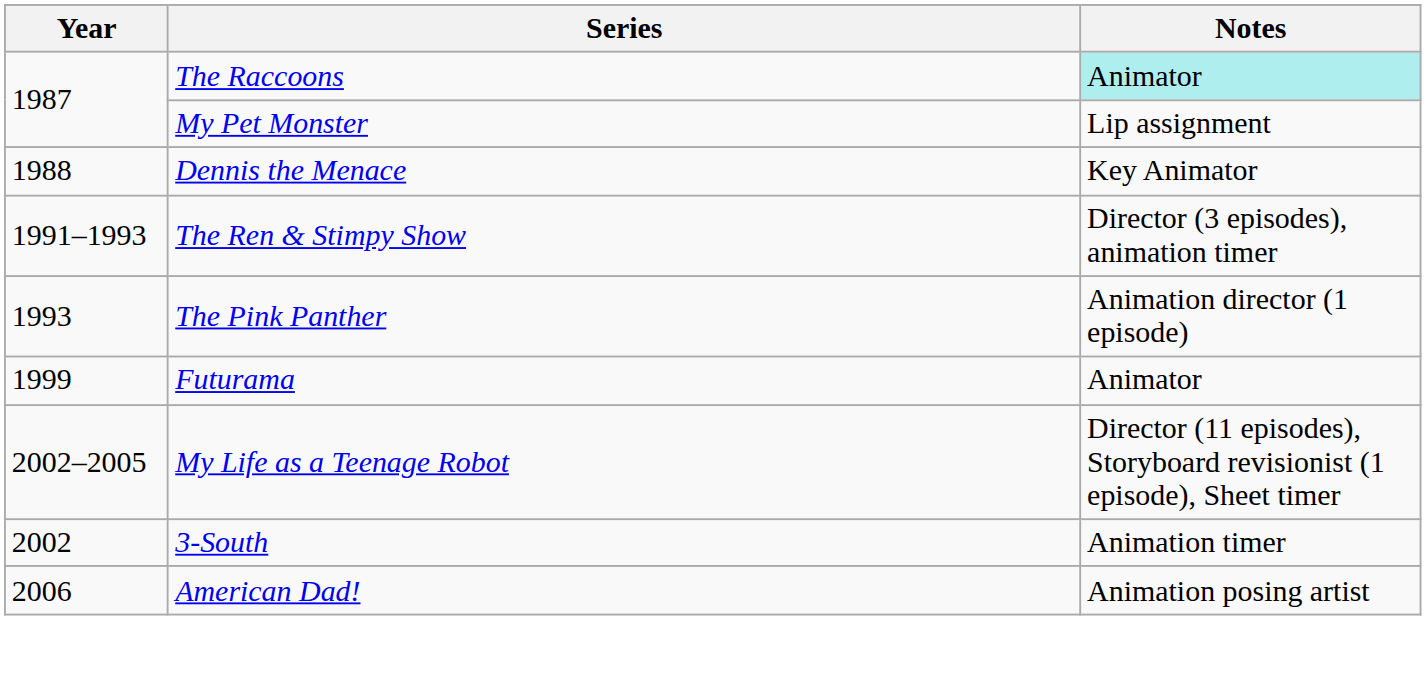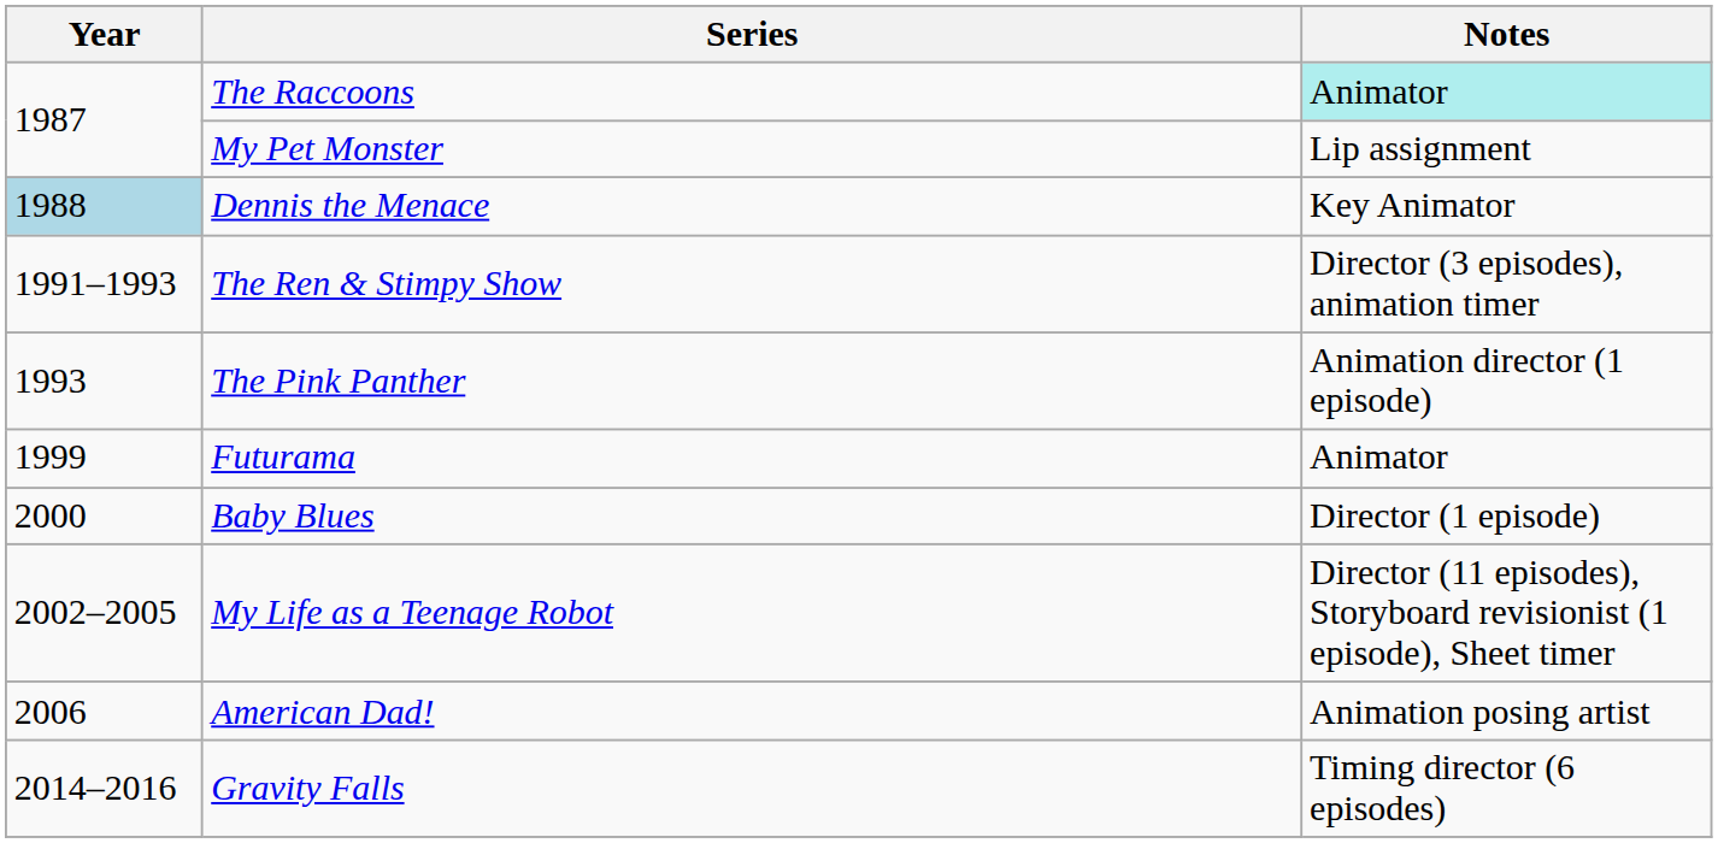Dennis the Menace | Year: no background -> lightblue background
+ row: 2000 | Baby Blues | Director (1 episode)
- row: 2002 | 3-South | Animation timer
+ row: 2014–2016 | Gravity Falls | Timing director (6 episodes)
